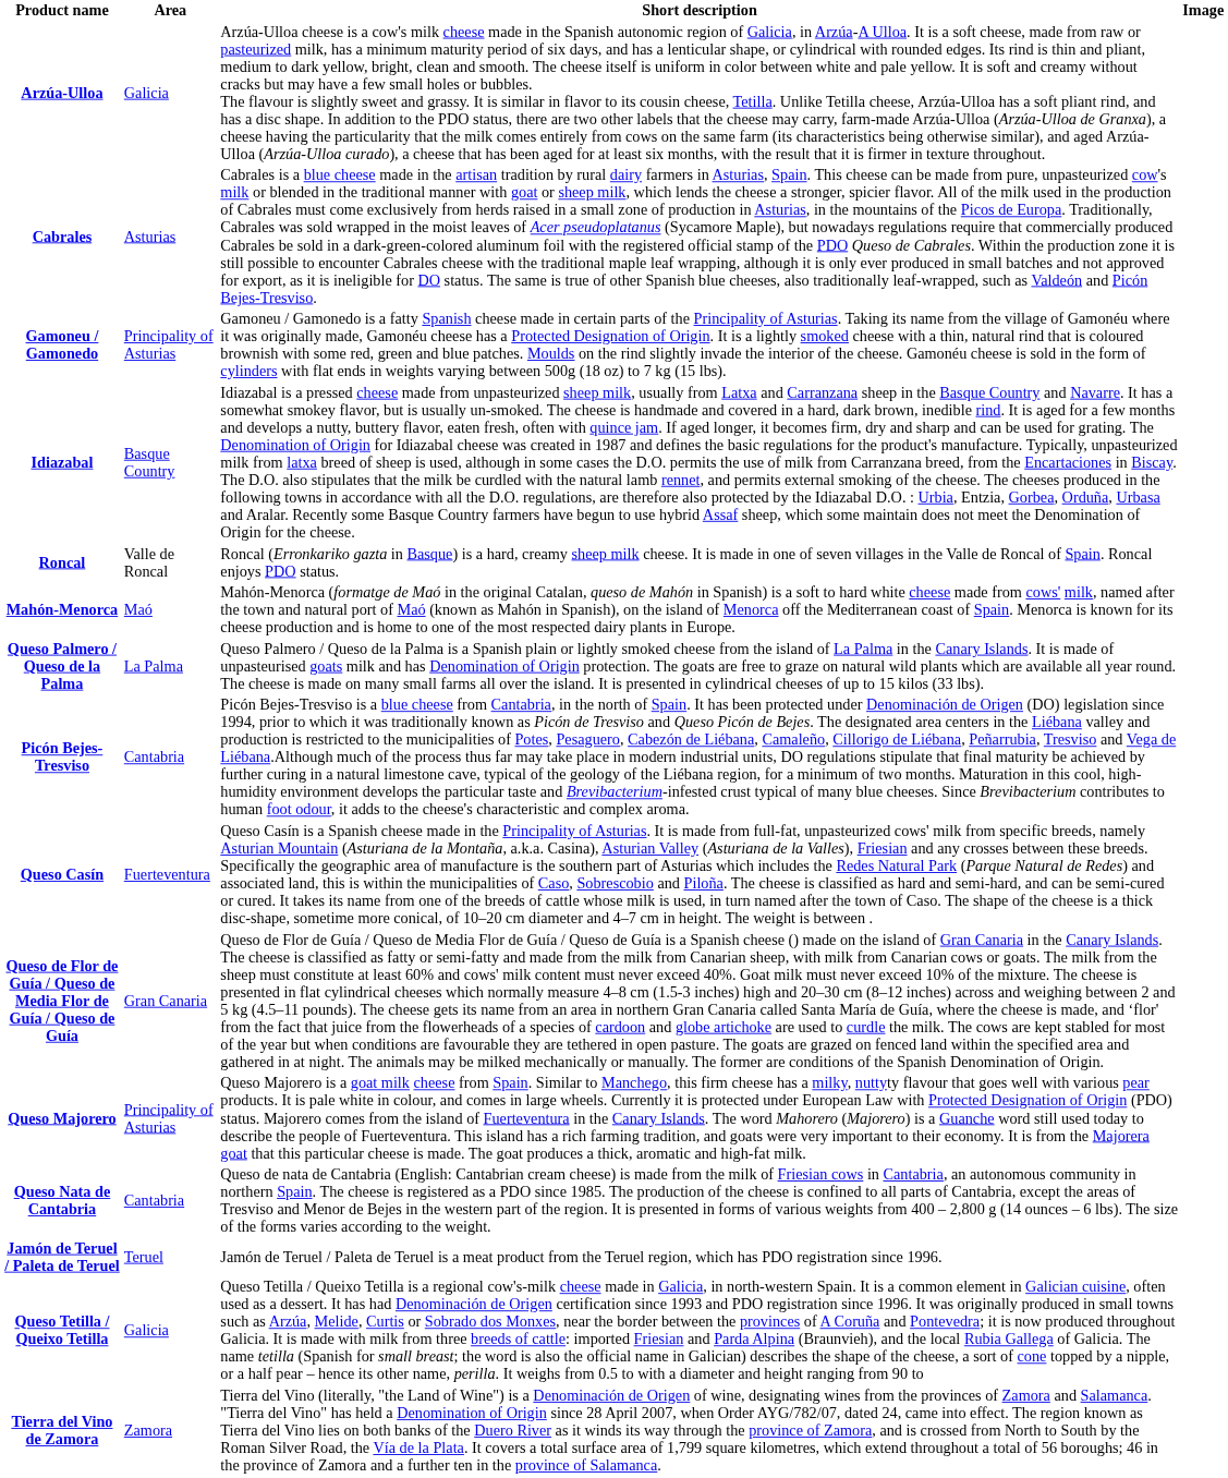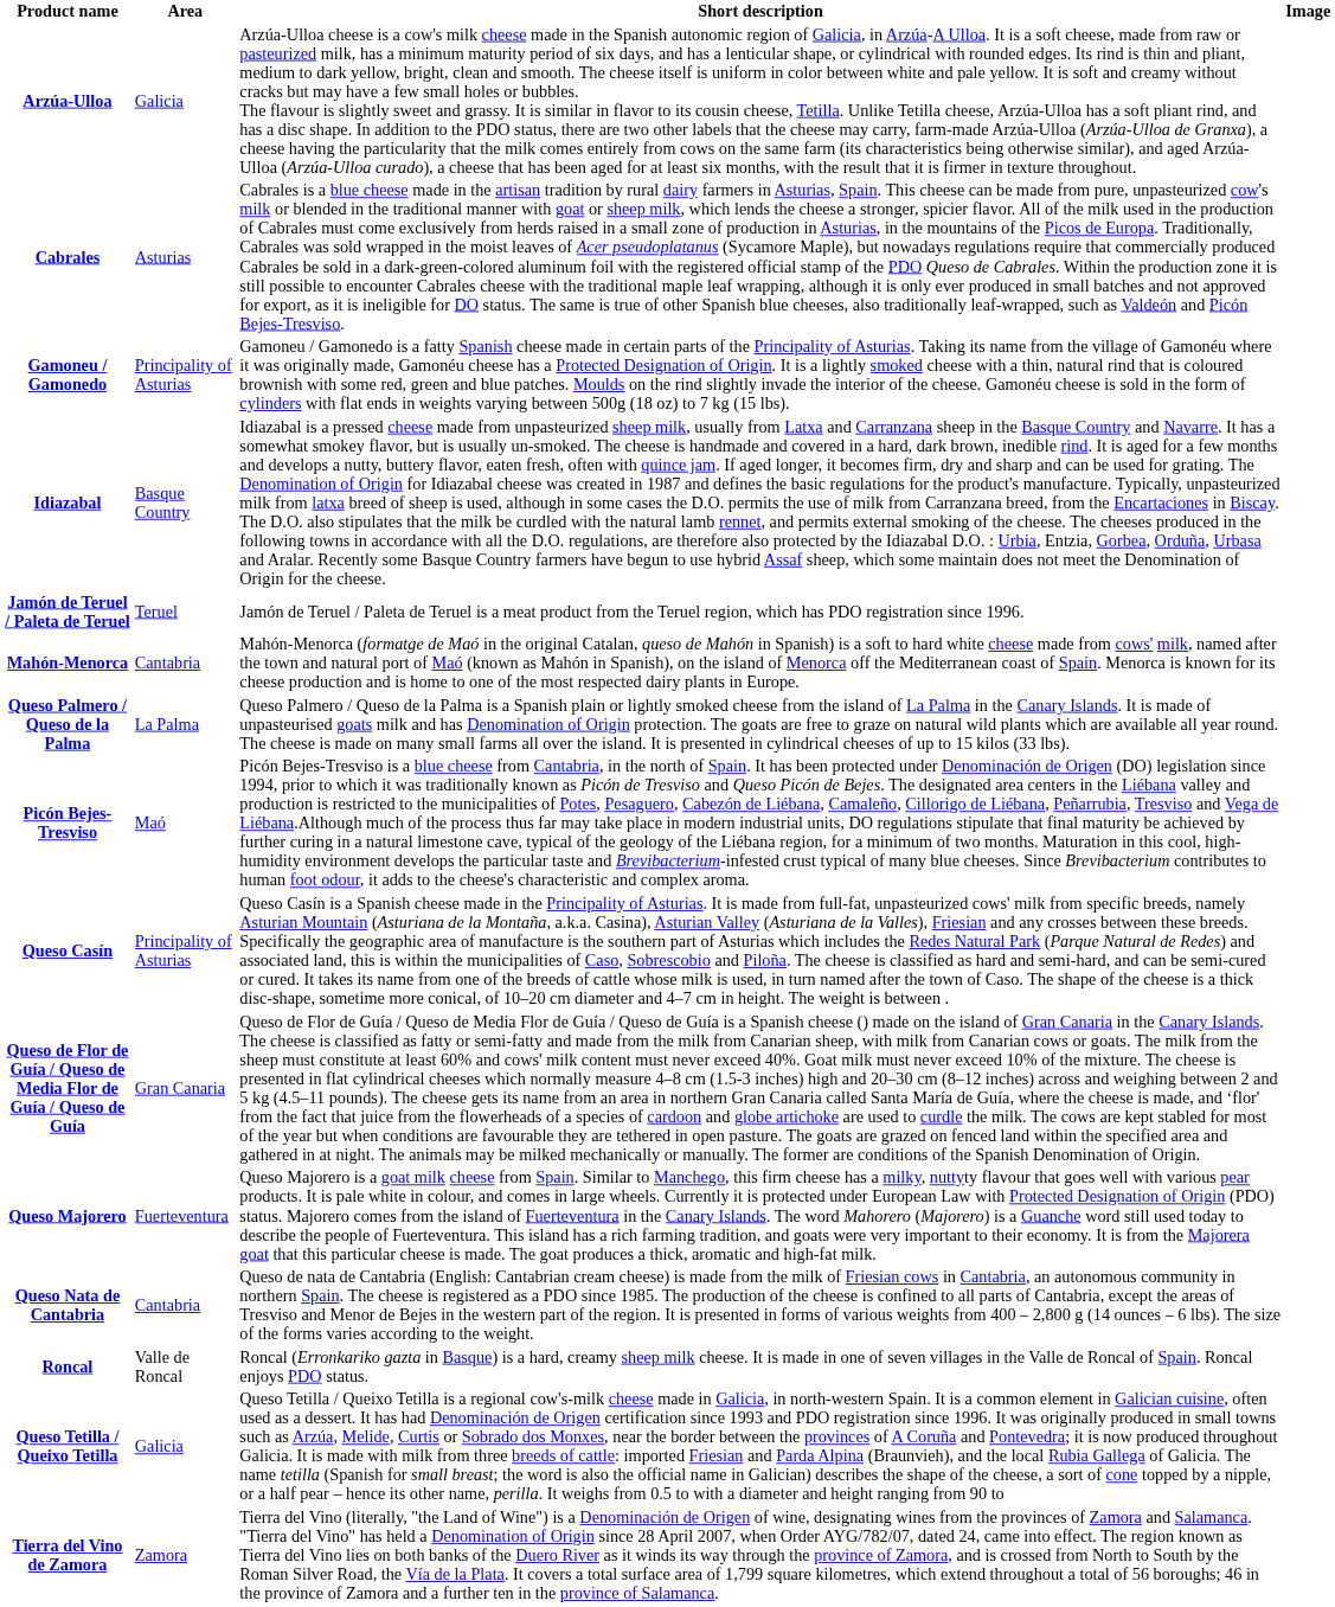rows swapped: Jamón de Teruel / Paleta de Teruel <-> Roncal
Mahón-Menorca | Area: Maó -> Cantabria
Picón Bejes-Tresviso | Area: Cantabria -> Maó
Queso Casín | Area: Fuerteventura -> Principality of Asturias
Queso Majorero | Area: Principality of Asturias -> Fuerteventura
